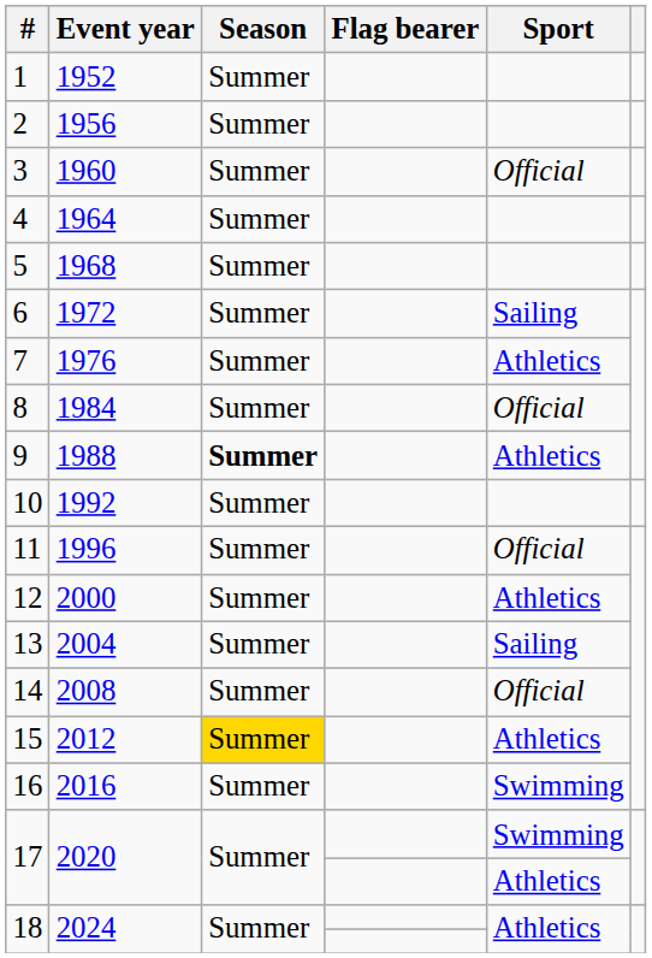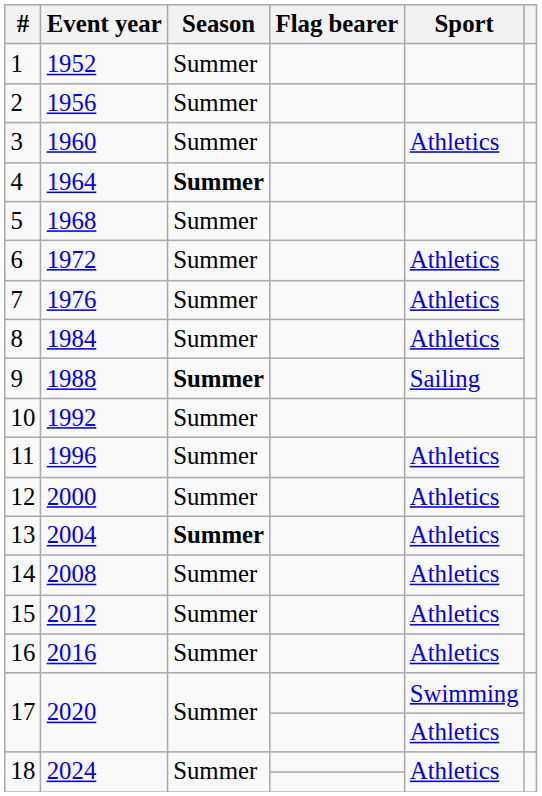3 | Sport: Official -> Athletics
4 | Season: normal -> bold
6 | Sport: Sailing -> Athletics
8 | Sport: Official -> Athletics
9 | Sport: Athletics -> Sailing
11 | Sport: Official -> Athletics
13 | Season: normal -> bold
13 | Sport: Sailing -> Athletics
14 | Sport: Official -> Athletics
15 | Season: gold background -> no background
16 | Sport: Swimming -> Athletics
